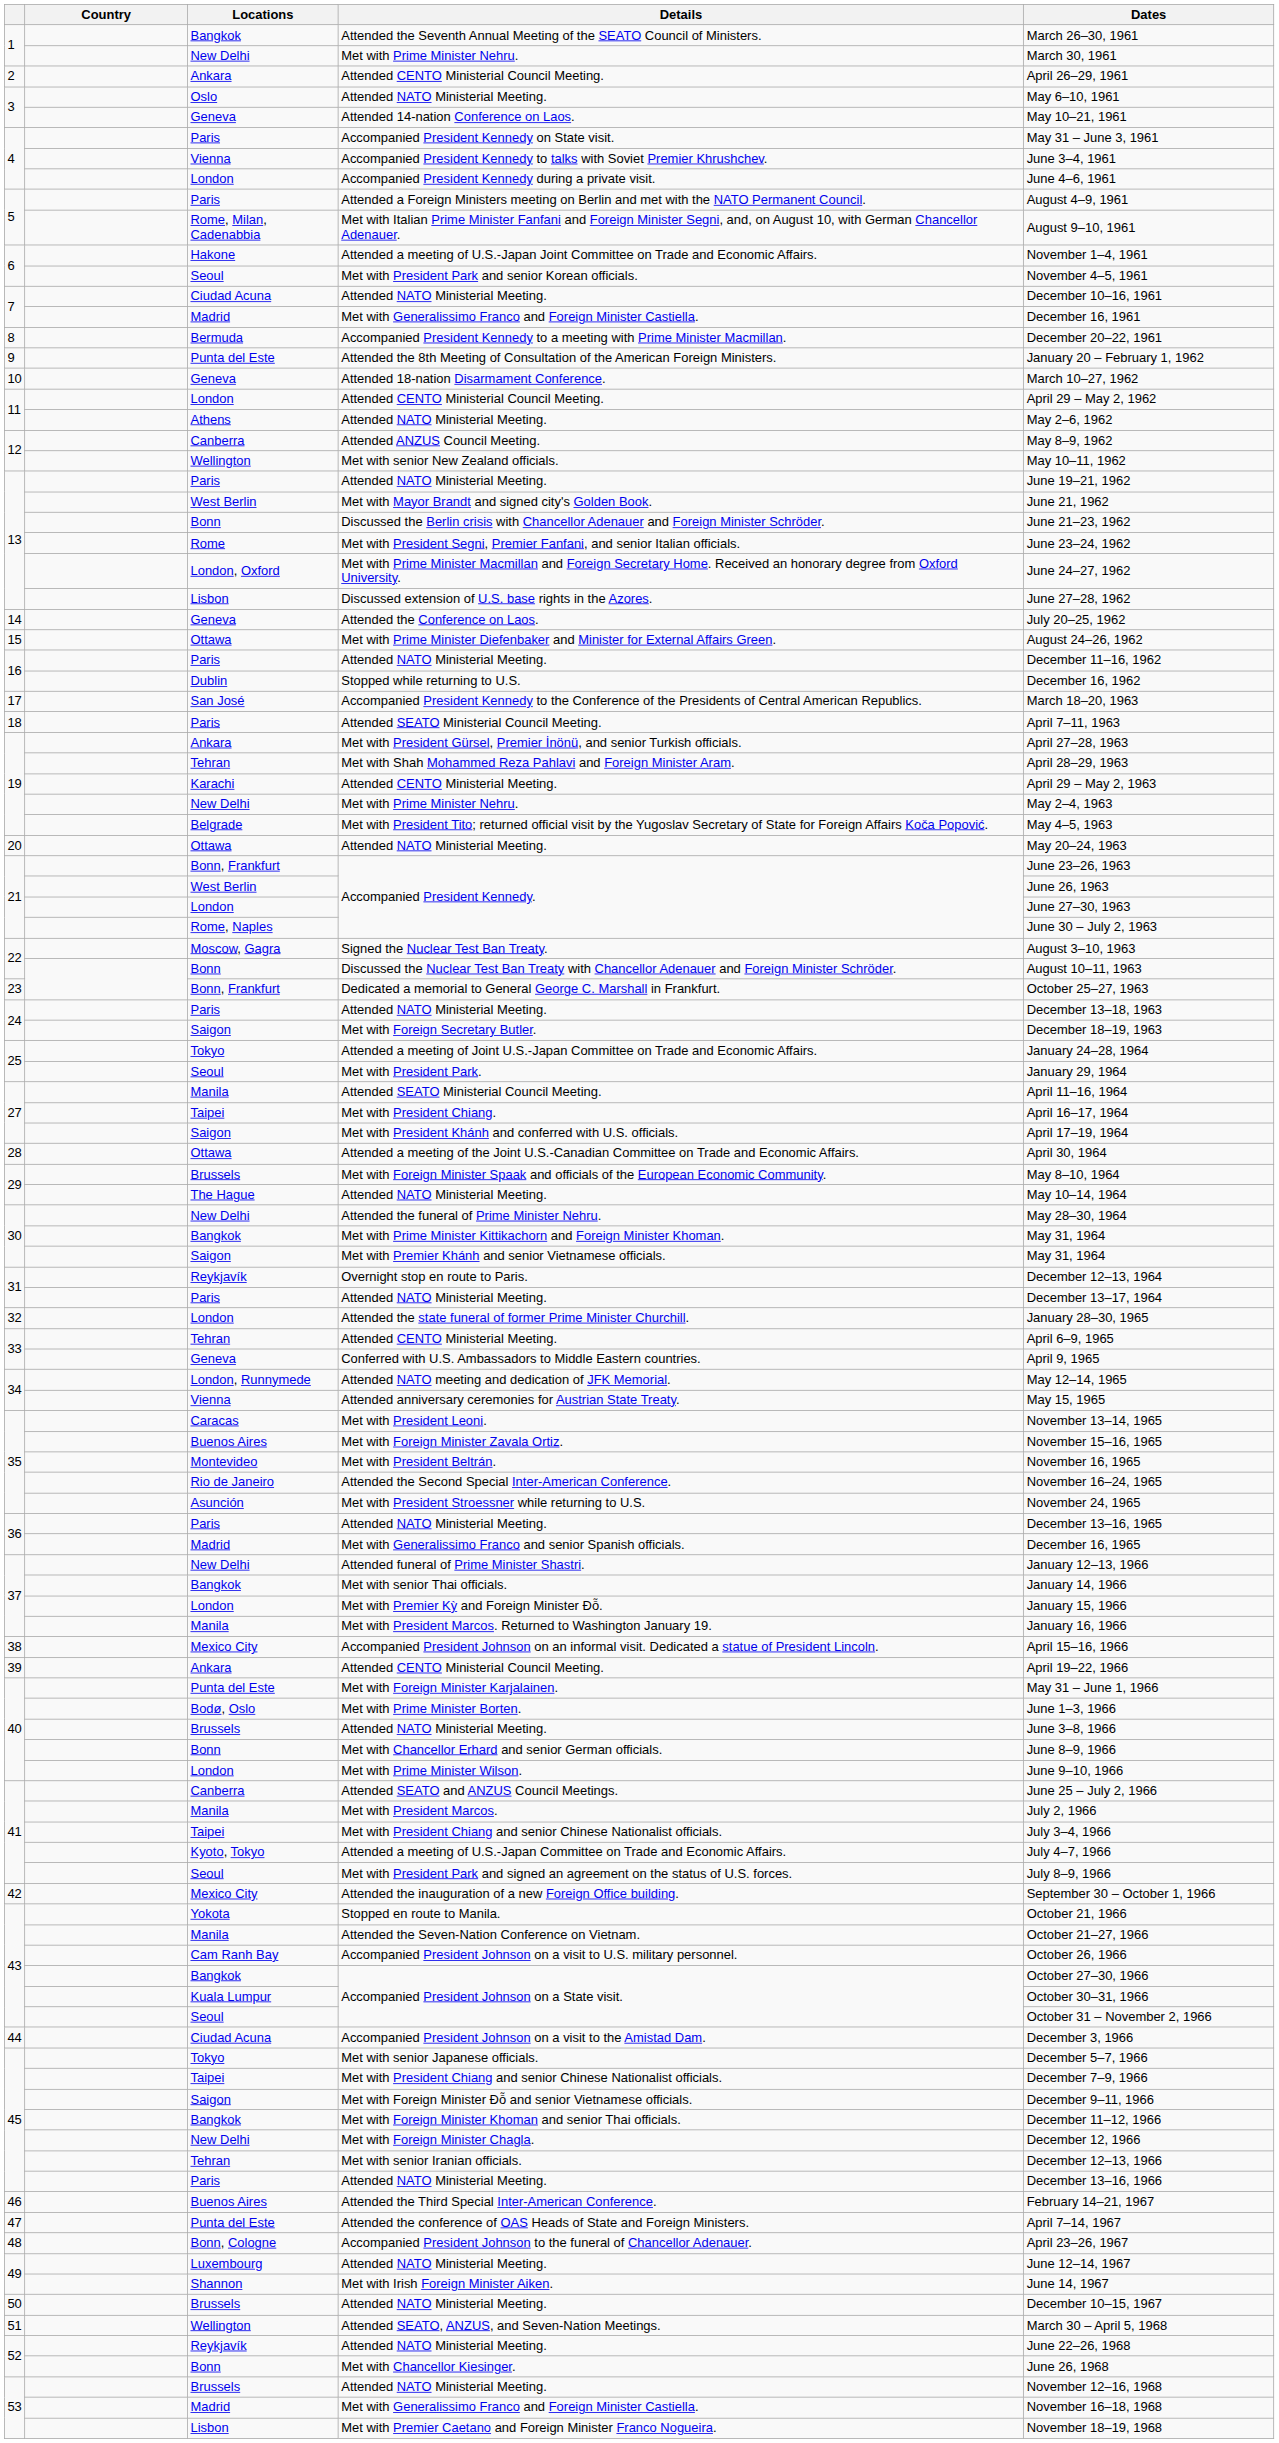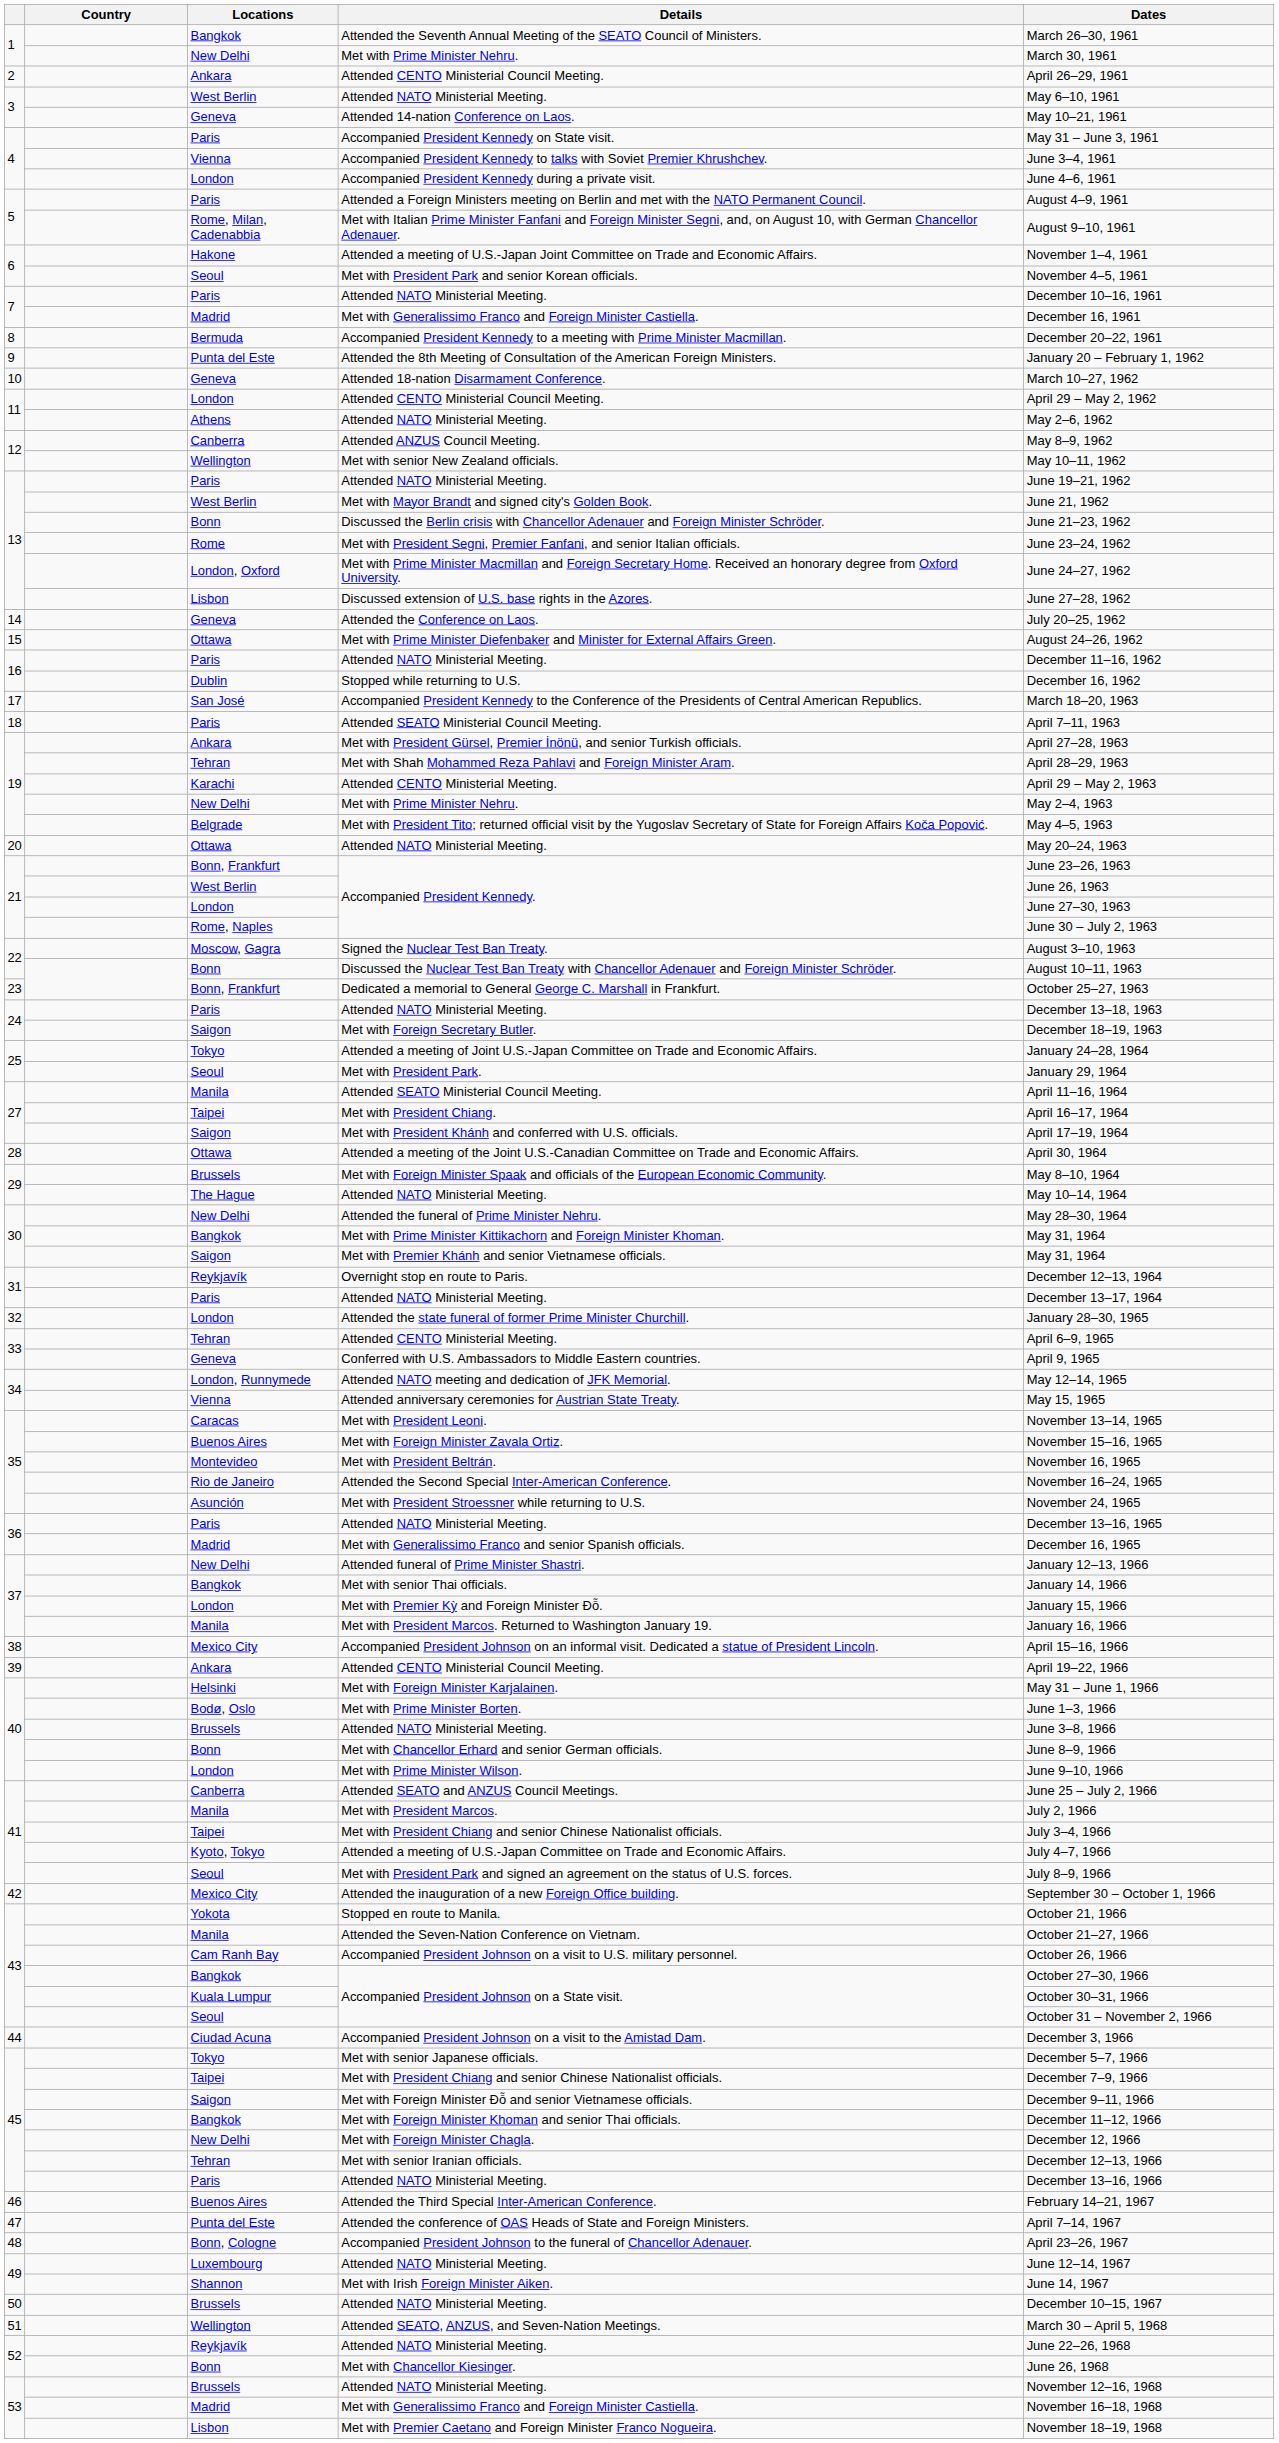3 / Attended NATO Ministerial Meeting. | Locations: Oslo -> West Berlin
7 / Attended NATO Ministerial Meeting. | Locations: Ciudad Acuna -> Paris
Met with Foreign Minister Karjalainen. | Locations: Punta del Este -> Helsinki
